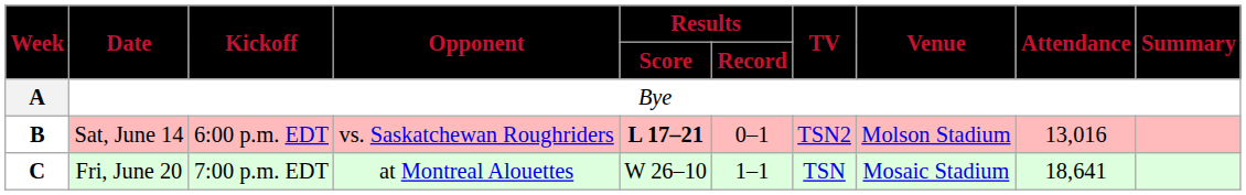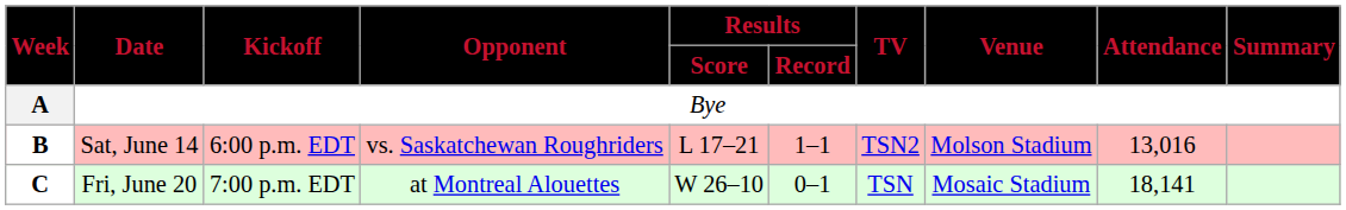Sat, June 14 | Results / Score: bold -> normal
Sat, June 14 | Results / Record: 0–1 -> 1–1
Fri, June 20 | Results / Record: 1–1 -> 0–1
Fri, June 20 | Attendance: 18,641 -> 18,141
